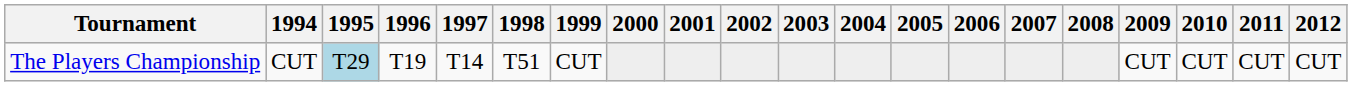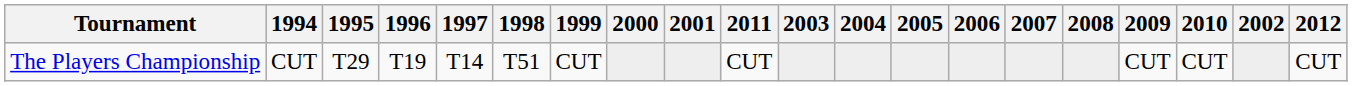columns swapped: 2002 <-> 2011
The Players Championship | 1995: lightblue background -> no background
